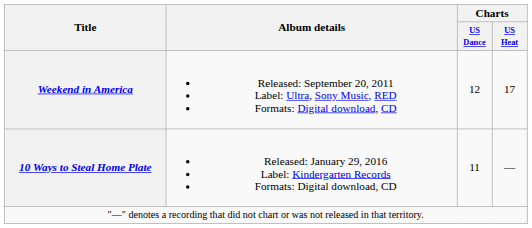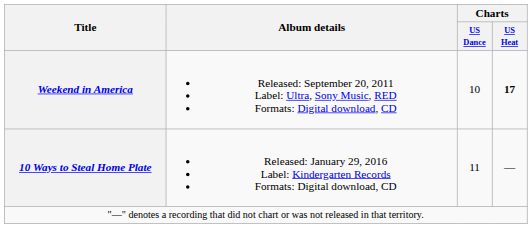Weekend in America | Charts / US Dance: 12 -> 10
Weekend in America | Charts / US Heat: normal -> bold
